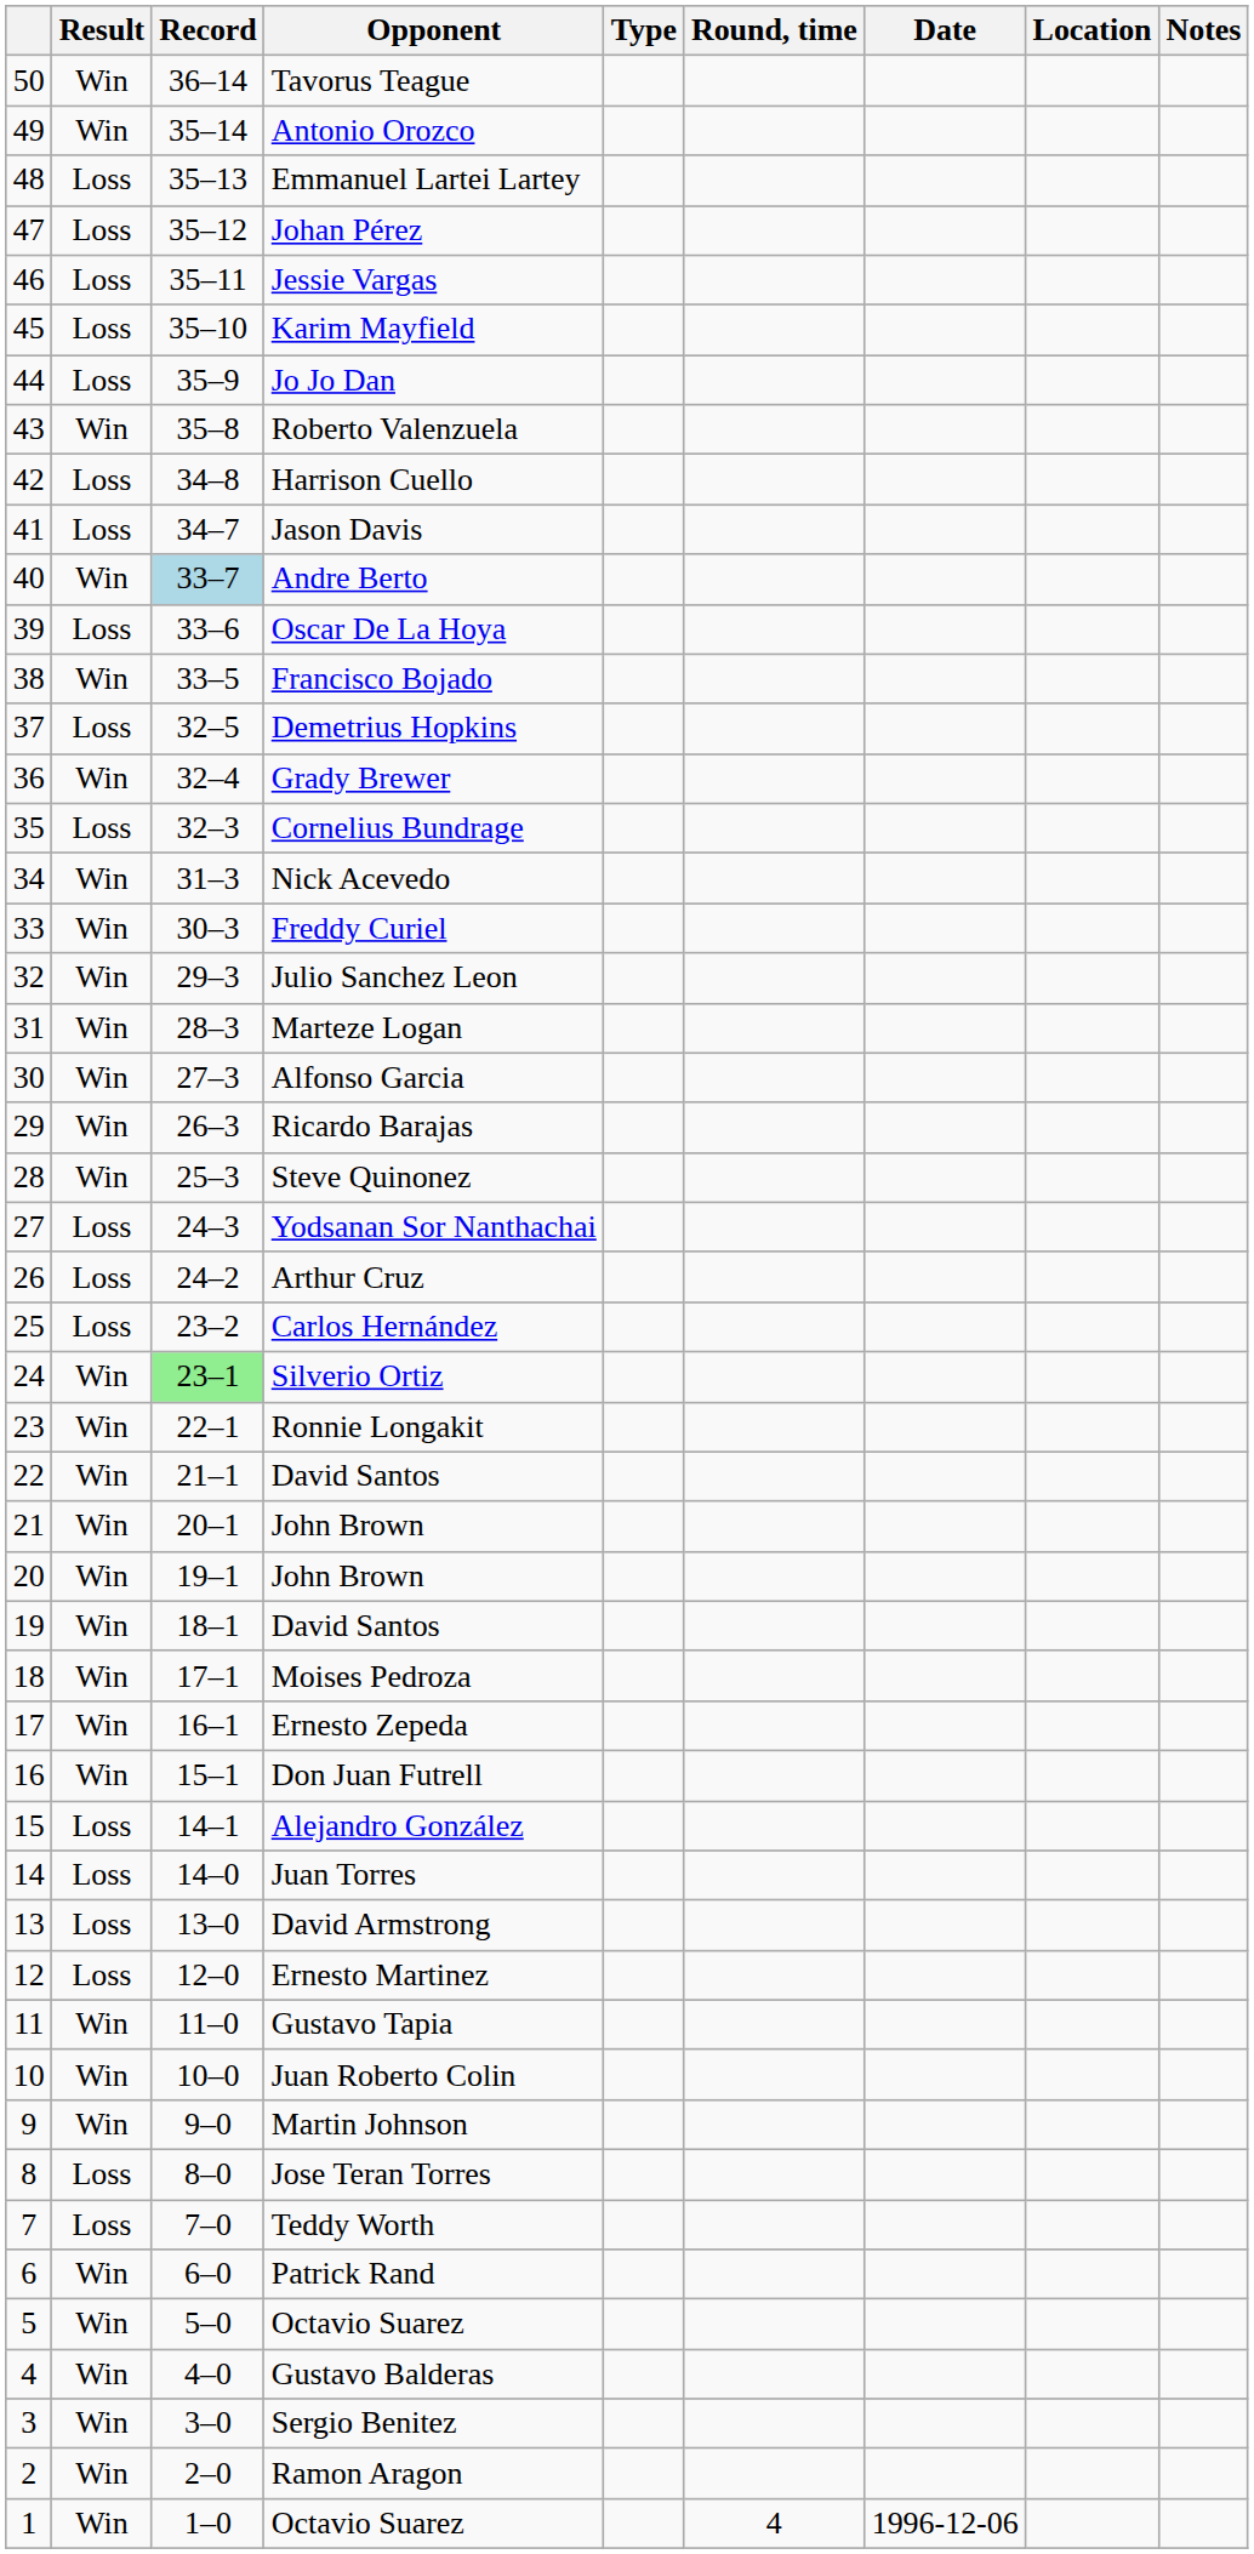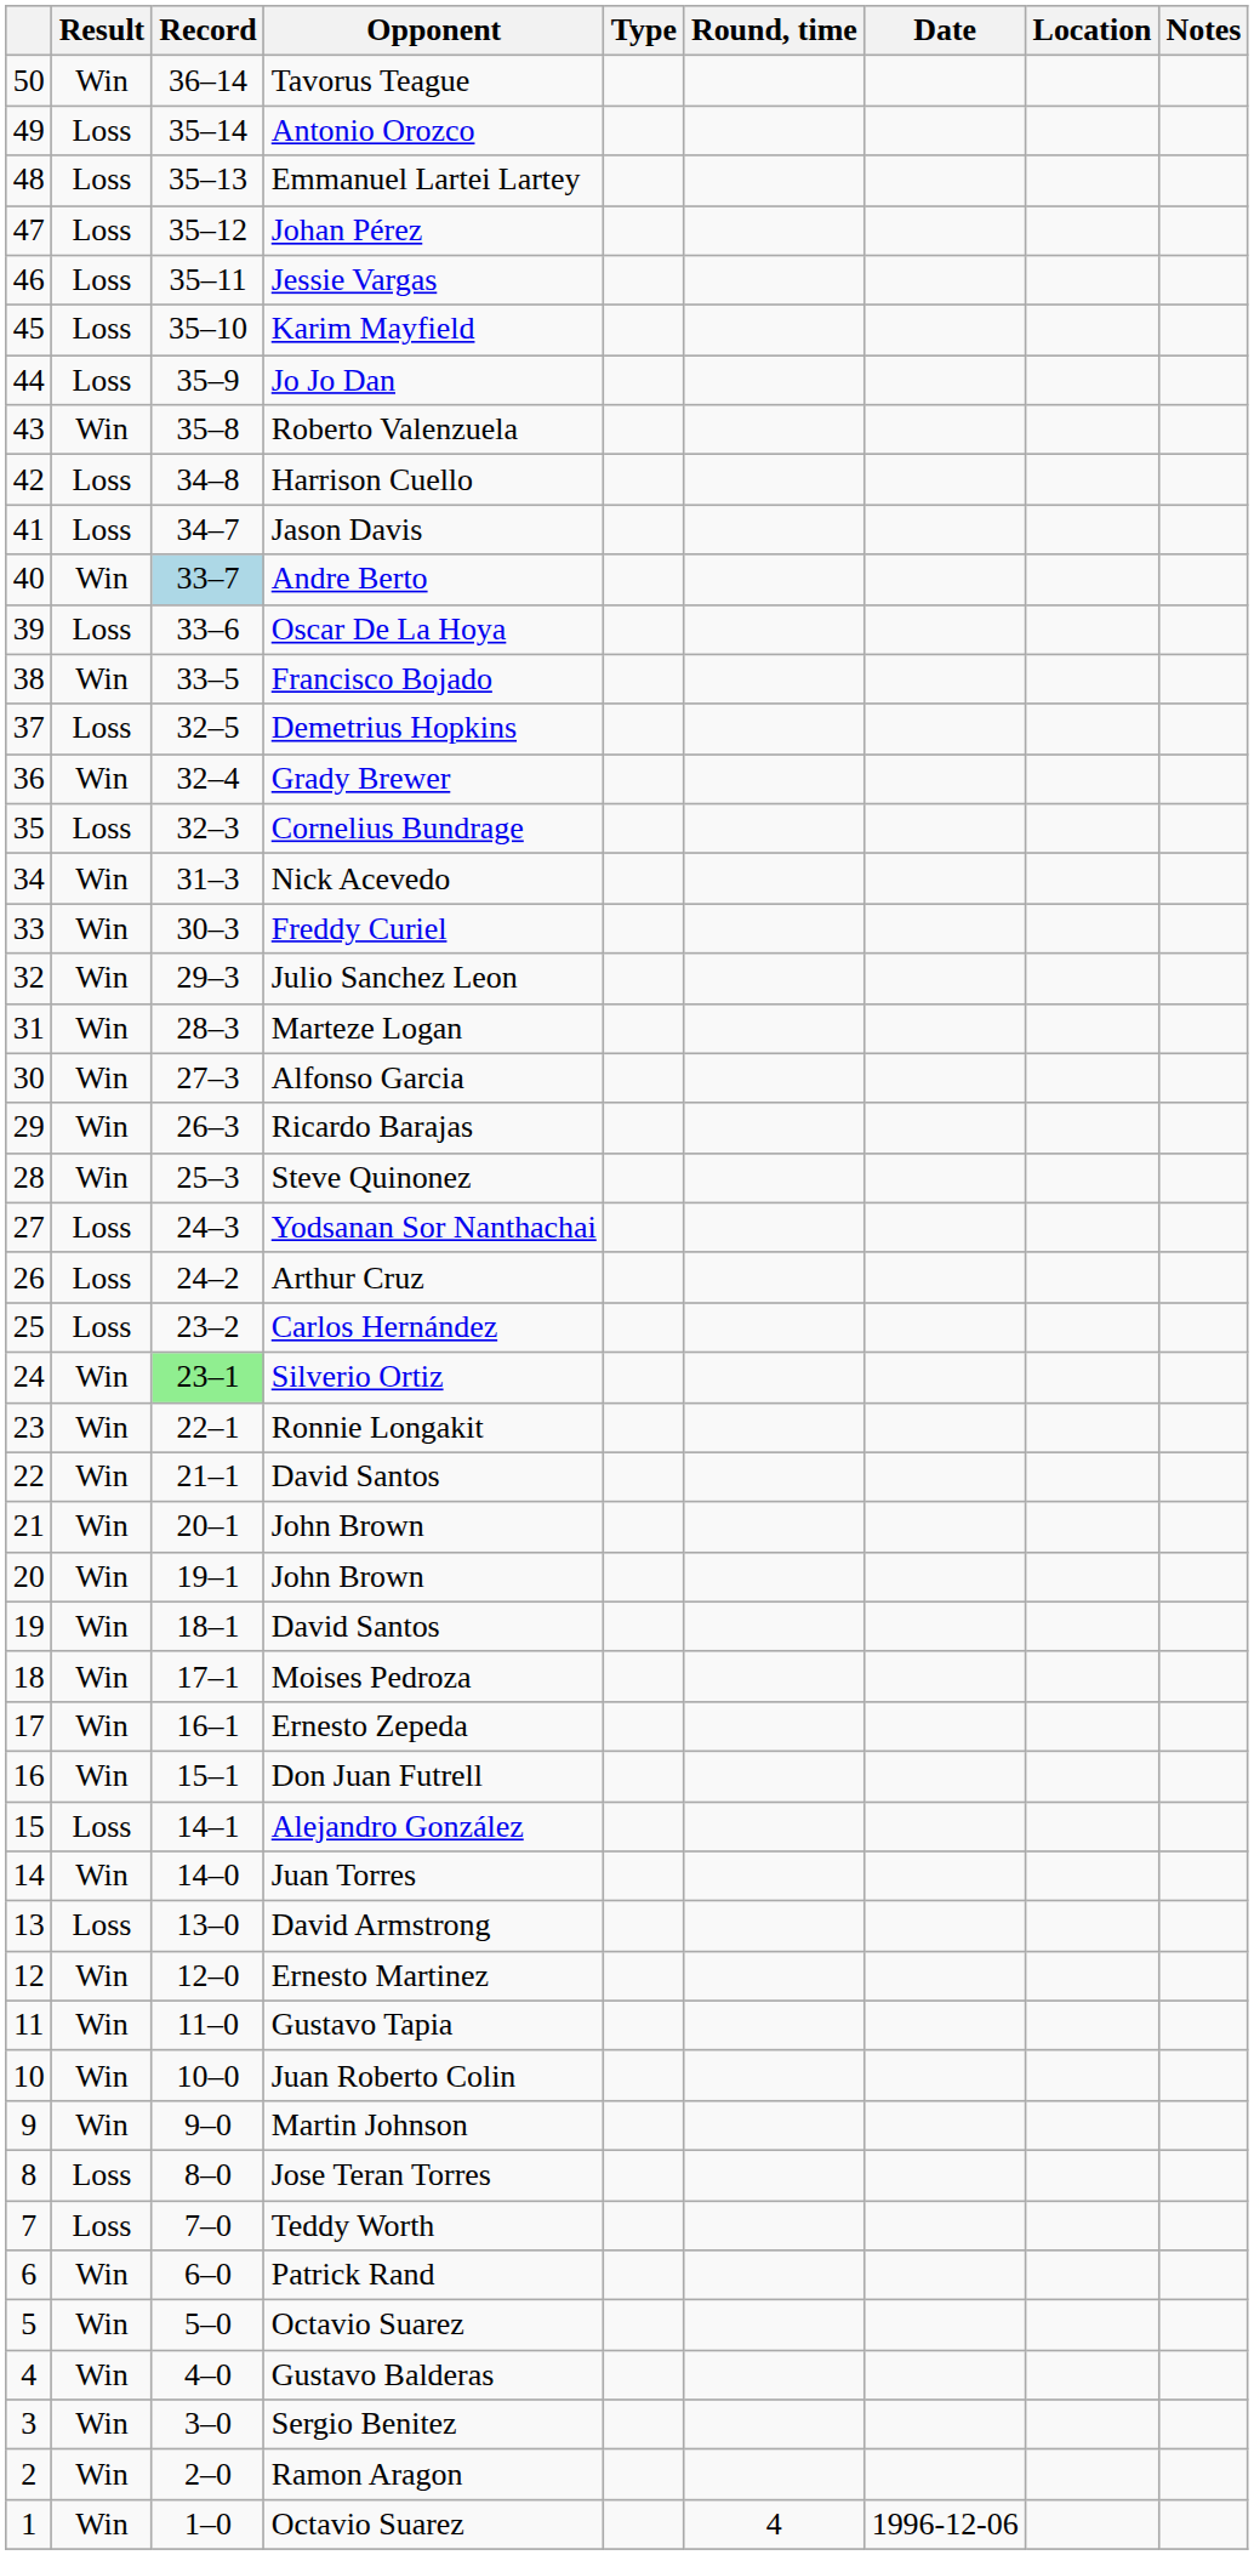Antonio Orozco | Result: Win -> Loss
Juan Torres | Result: Loss -> Win
Ernesto Martinez | Result: Loss -> Win
